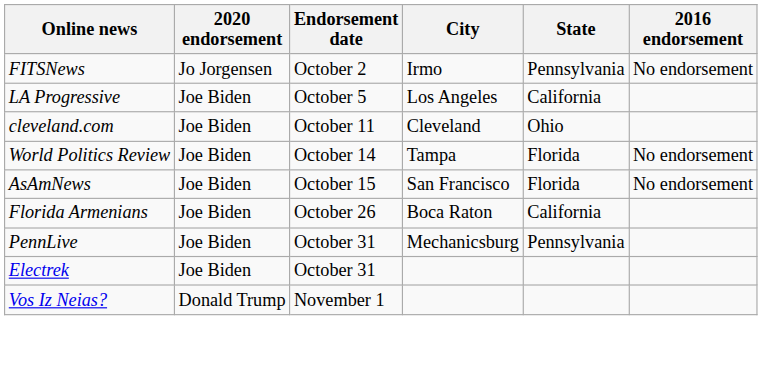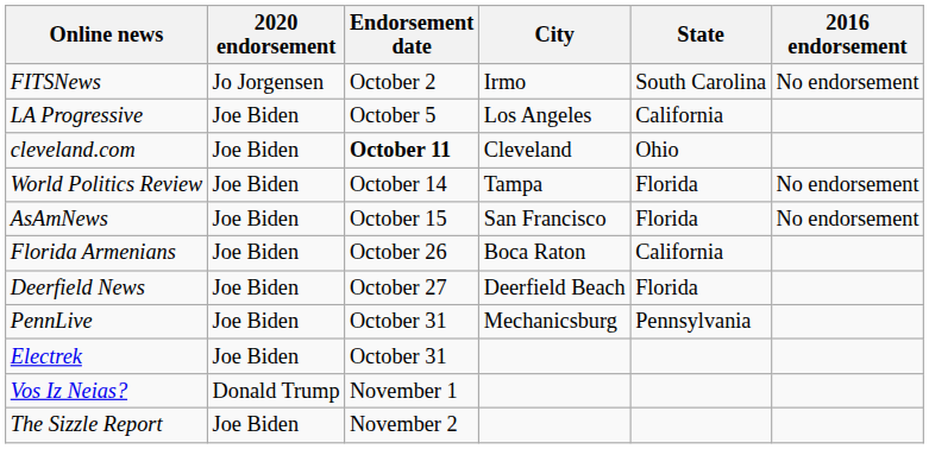FITSNews | State: Pennsylvania -> South Carolina
cleveland.com | Endorsement date: normal -> bold
+ row: Deerfield News | Joe Biden | October 27 | Deerfield Beach | Florida
+ row: The Sizzle Report | Joe Biden | November 2
